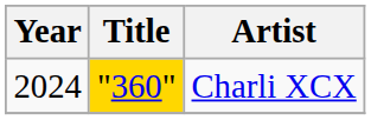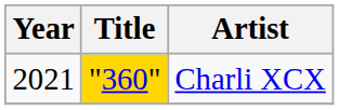Charli XCX | Year: 2024 -> 2021
